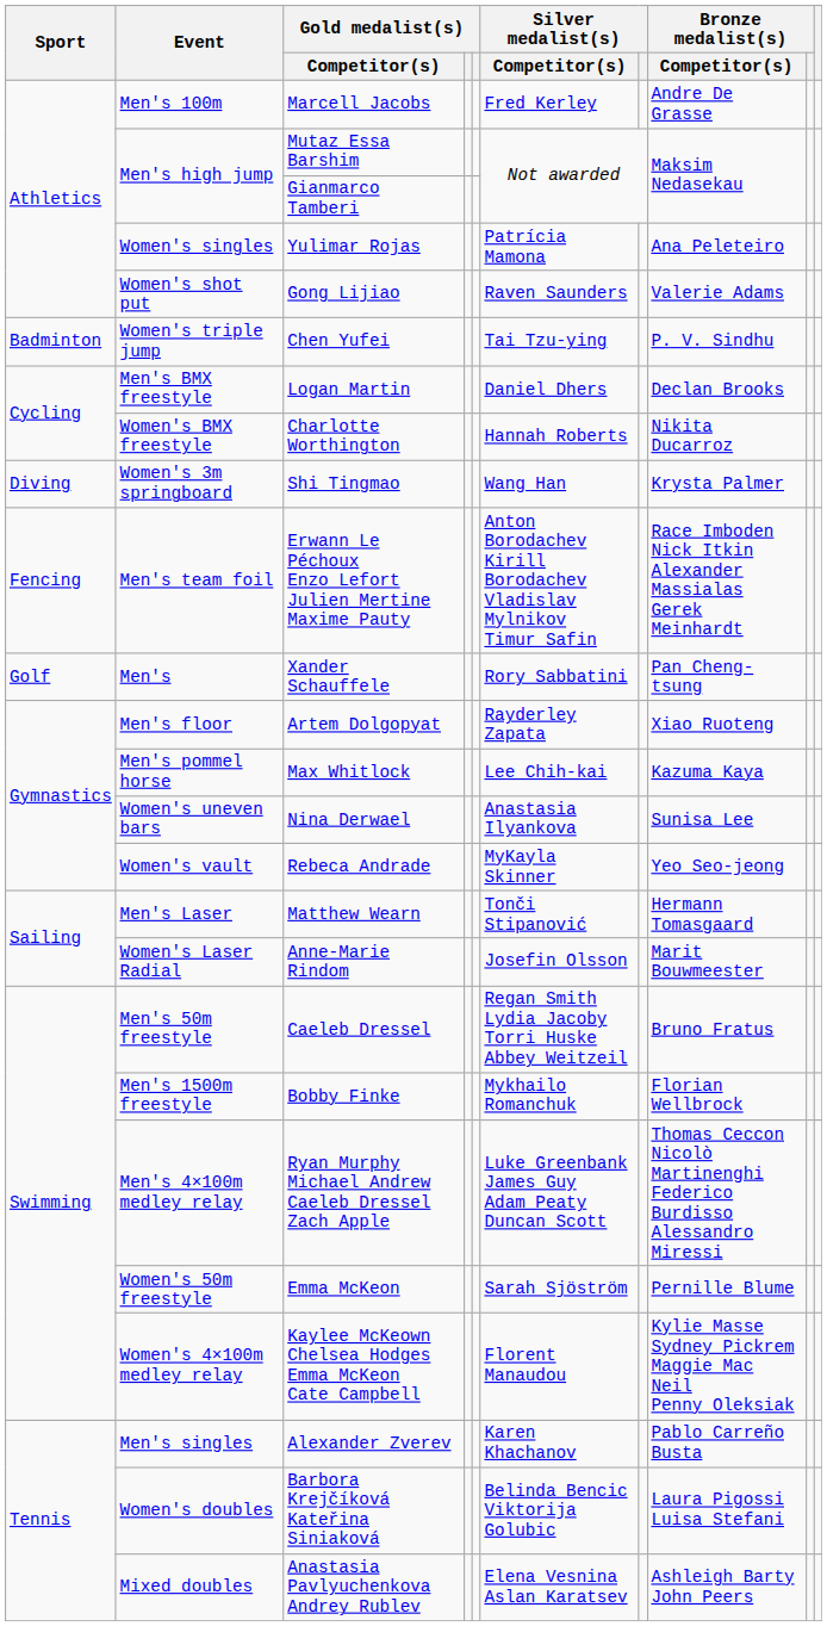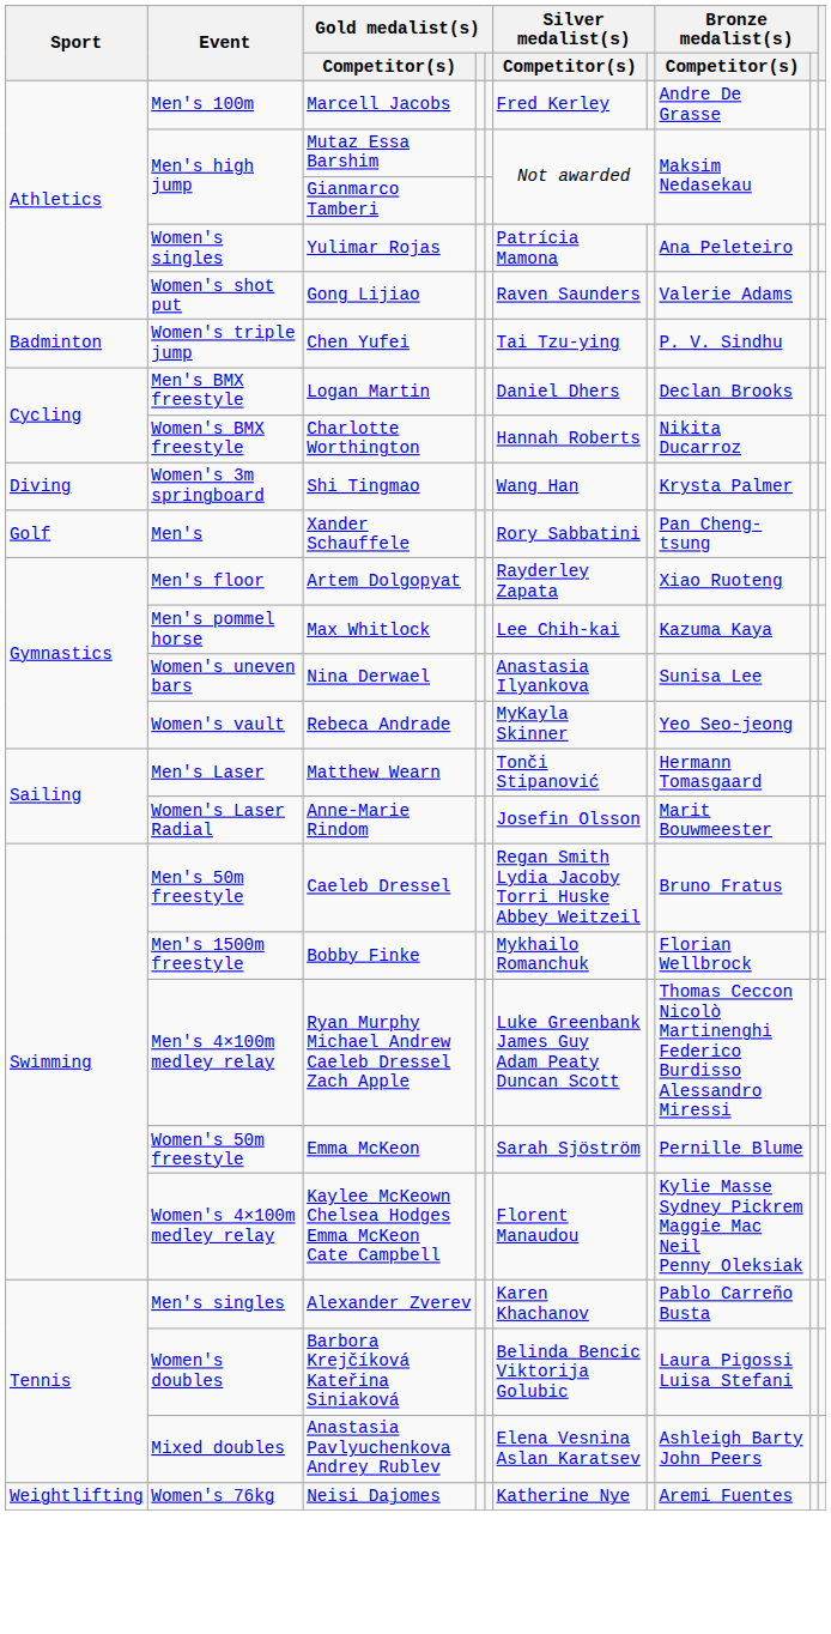- row: Fencing | Men's team foil | Erwann Le Péchoux Enzo Lefort Julien Mertine Maxime Pauty | Anton Borodachev Kirill Borodachev Vladislav Mylnikov Timur Safin | Race Imboden Nick Itkin Alexander Massialas Gerek Meinhardt
+ row: Weightlifting | Women's 76kg | Neisi Dajomes | Katherine Nye | Aremi Fuentes
